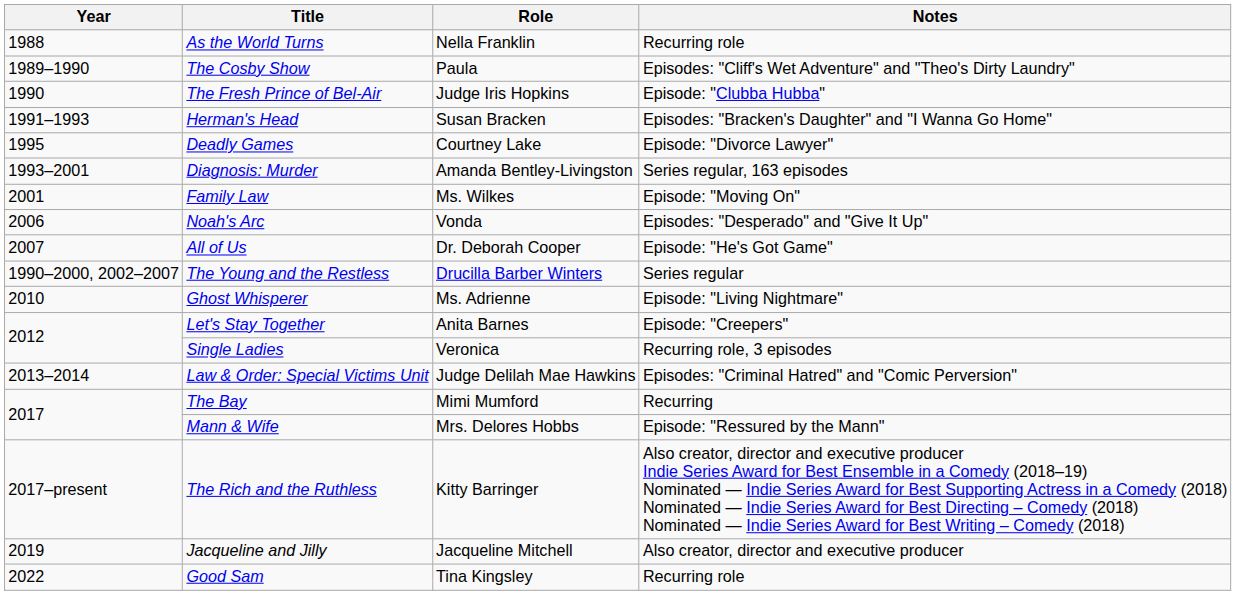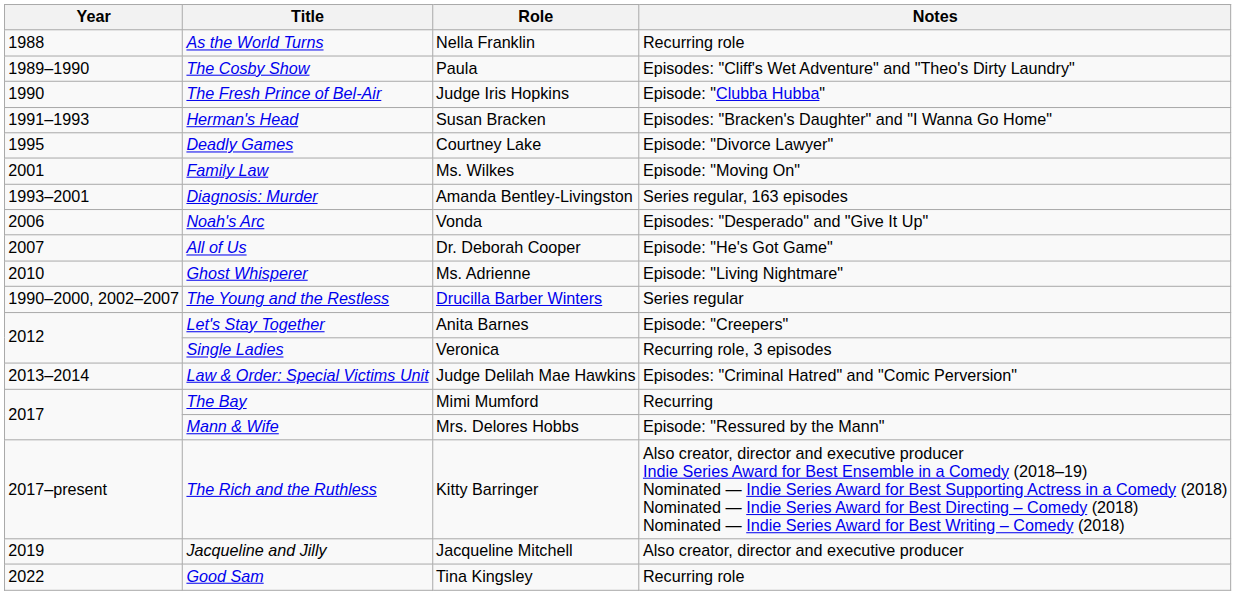rows swapped: Diagnosis: Murder <-> Family Law
rows swapped: The Young and the Restless <-> Ghost Whisperer
